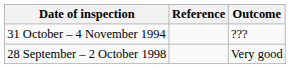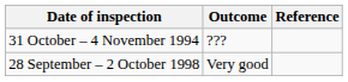columns swapped: Outcome <-> Reference
